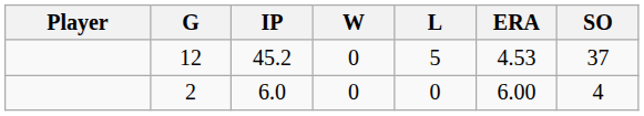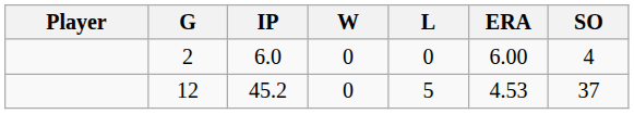rows swapped: 12 <-> 2
